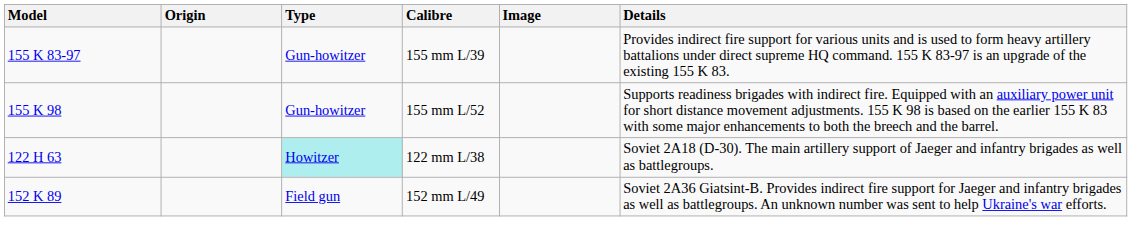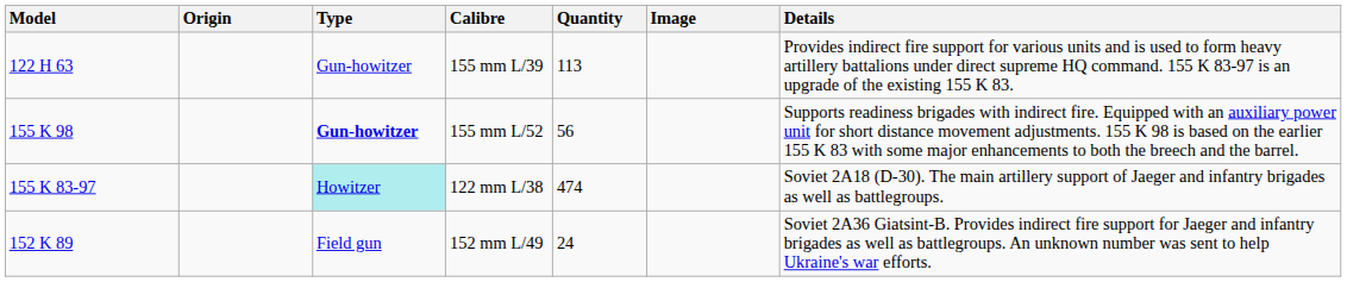+ column: Quantity | 113 | 56 | 474 | 24
155 mm L/39 | Model: 155 K 83-97 -> 122 H 63
155 mm L/52 | Type: normal -> bold
122 mm L/38 | Model: 122 H 63 -> 155 K 83-97
